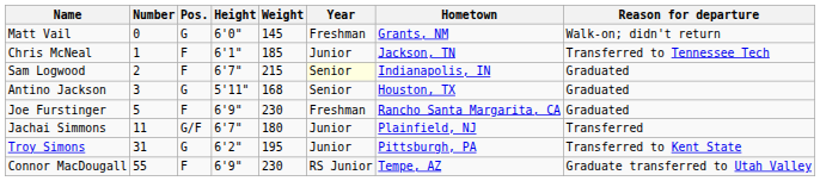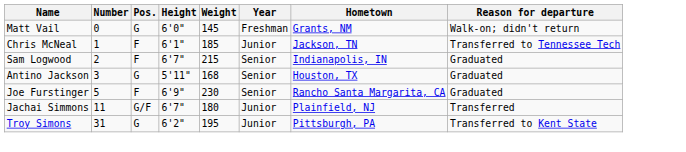Sam Logwood | Year: lightyellow background -> no background
Joe Furstinger | Year: Freshman -> Senior
- row: Connor MacDougall | 55 | F | 6'9" | 230 | RS Junior | Tempe, AZ | Graduate transferred to Utah Valley
